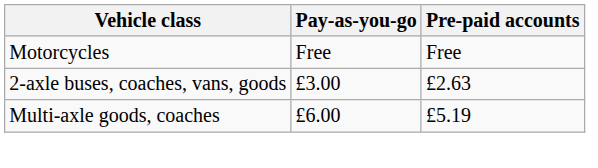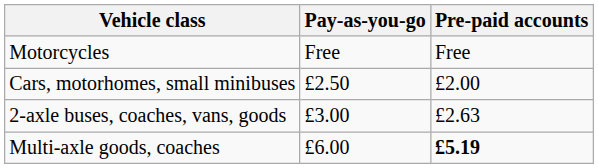+ row: Cars, motorhomes, small minibuses | £2.50 | £2.00
Multi-axle goods, coaches | Pre-paid accounts: normal -> bold
